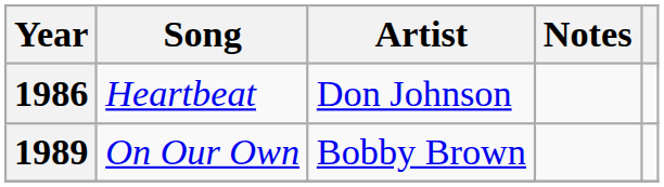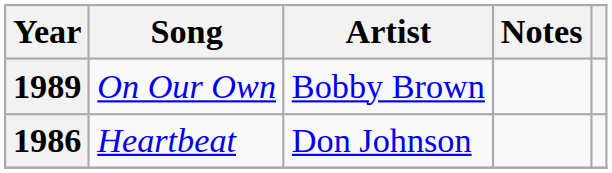rows swapped: 1986 <-> 1989
